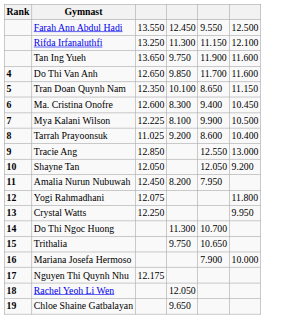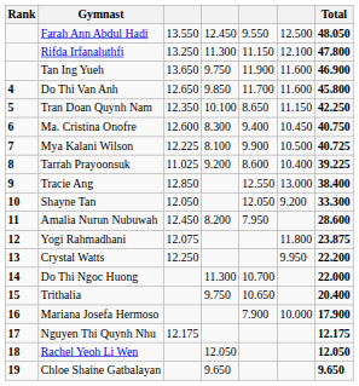+ column: Total | 48.050 | 47.800 | 46.900 | 45.800 | 42.250 | 40.750 | 40.725 | 39.225 | 38.400 | 33.300 | 28.600 | 23.875 | 22.200 | 22.000 | 20.400 | 17.900 | 12.175 | 12.050 | 9.650
